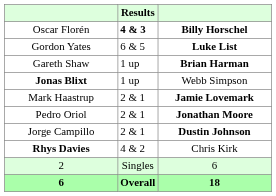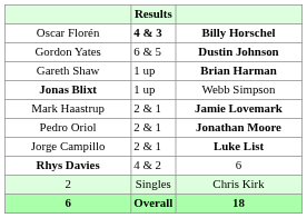Gordon Yates | column 3: Luke List -> Dustin Johnson
Jorge Campillo | column 3: Dustin Johnson -> Luke List
Rhys Davies | column 3: Chris Kirk -> 6
2 | column 3: 6 -> Chris Kirk
